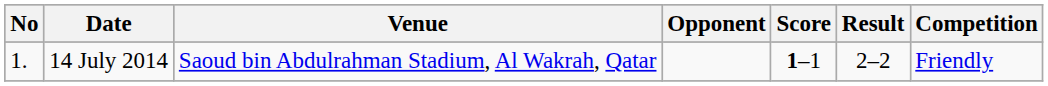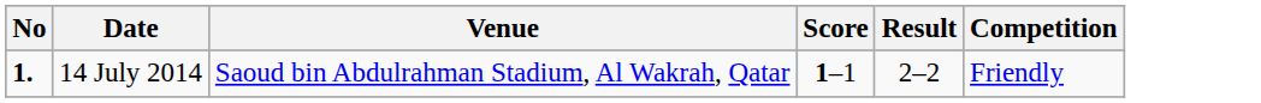- column: Opponent
14 July 2014 | No: normal -> bold
